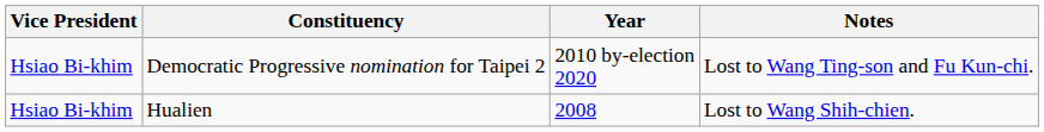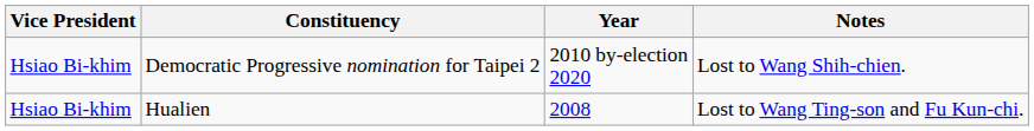Democratic Progressive nomination for Taipei 2 | Notes: Lost to Wang Ting-son and Fu Kun-chi. -> Lost to Wang Shih-chien.
Hualien | Notes: Lost to Wang Shih-chien. -> Lost to Wang Ting-son and Fu Kun-chi.
